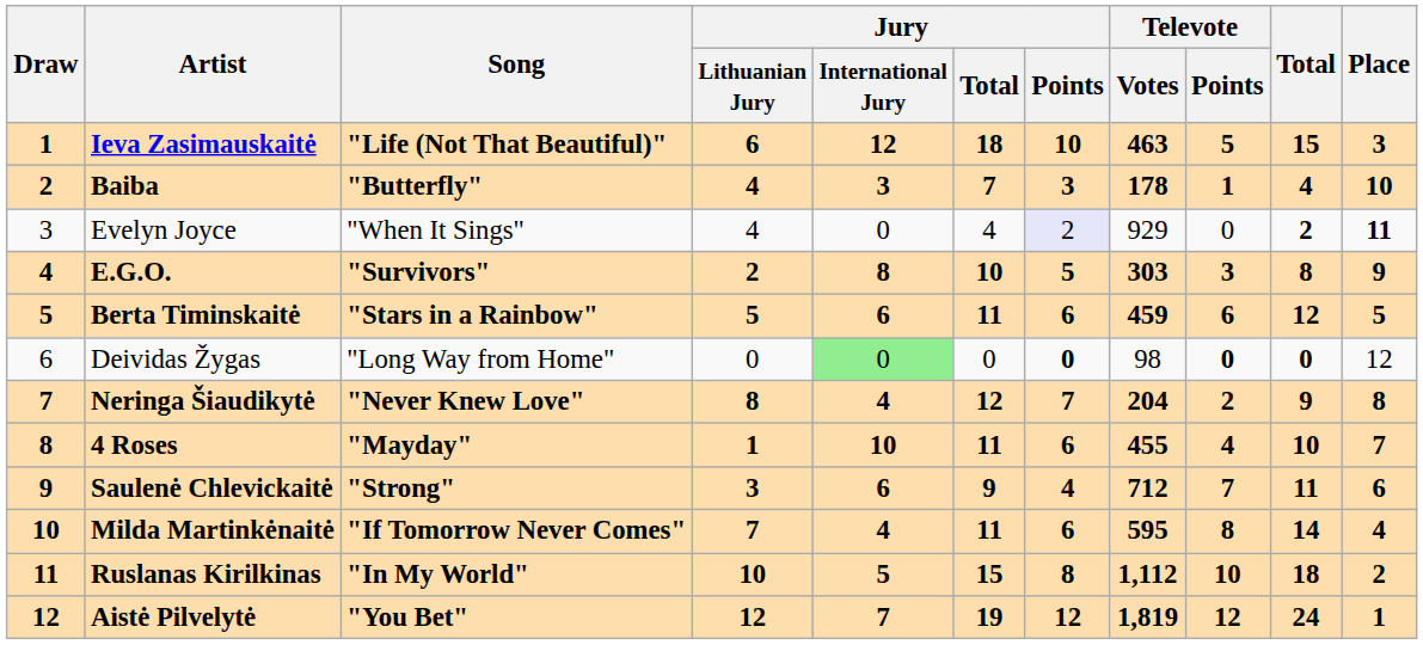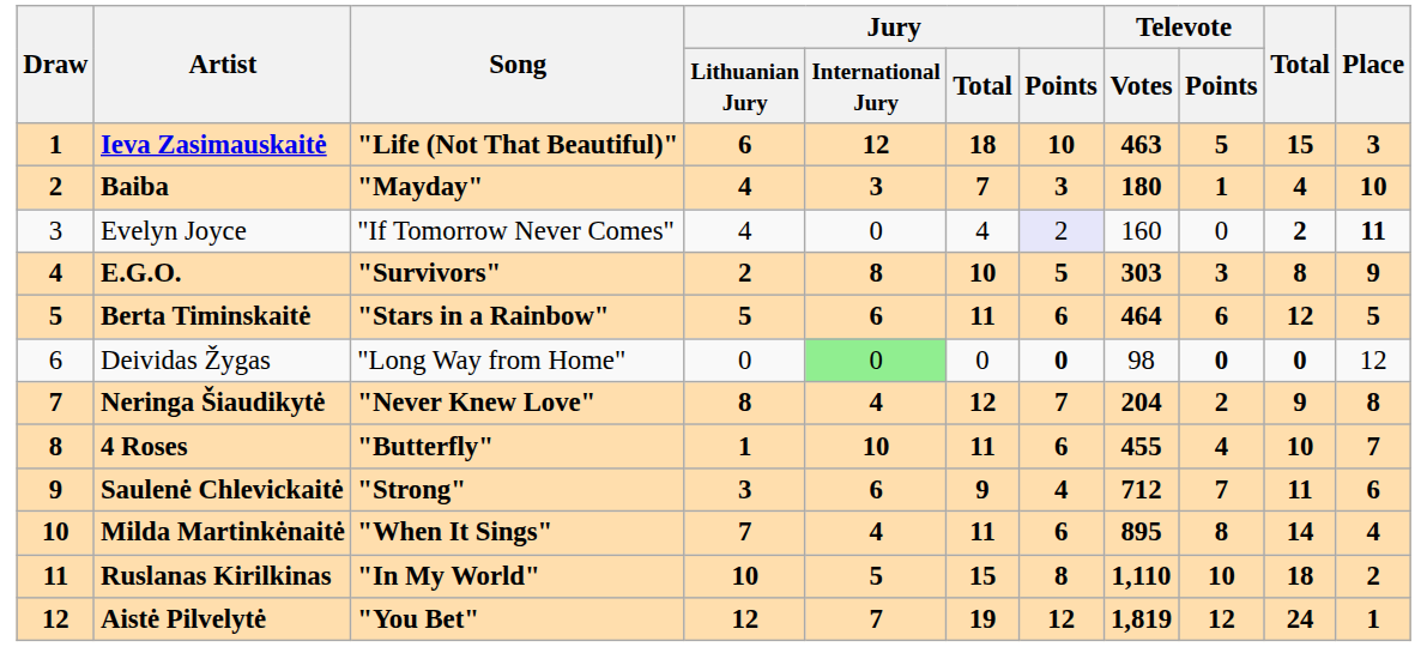Baiba | Song: "Butterfly" -> "Mayday"
Baiba | Televote / Votes: 178 -> 180
Evelyn Joyce | Song: "When It Sings" -> "If Tomorrow Never Comes"
Evelyn Joyce | Televote / Votes: 929 -> 160
Berta Timinskaitė | Televote / Votes: 459 -> 464
4 Roses | Song: "Mayday" -> "Butterfly"
Milda Martinkėnaitė | Song: "If Tomorrow Never Comes" -> "When It Sings"
Milda Martinkėnaitė | Televote / Votes: 595 -> 895
Ruslanas Kirilkinas | Televote / Votes: 1,112 -> 1,110
